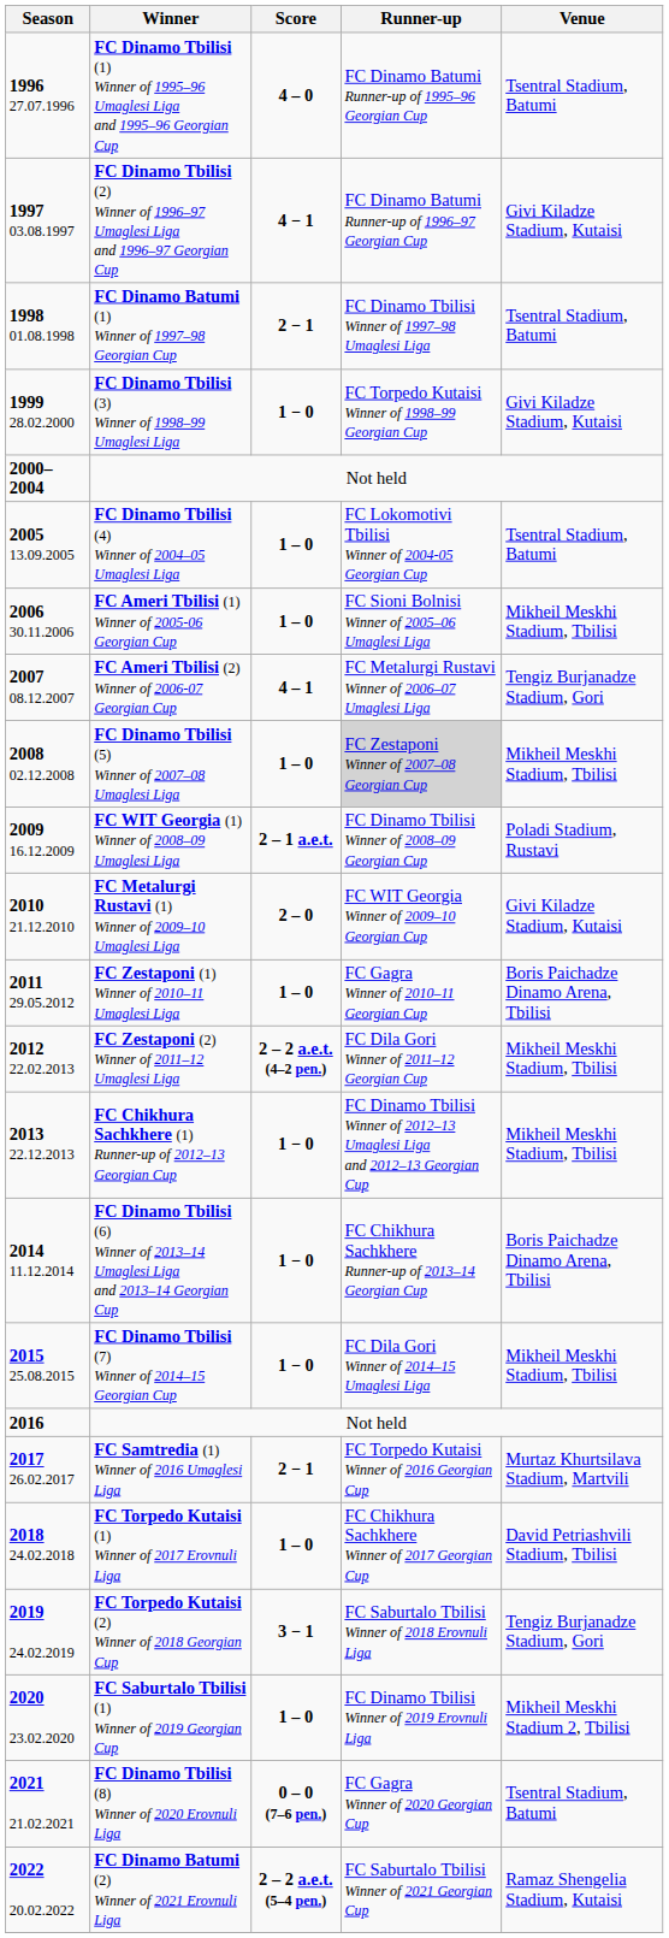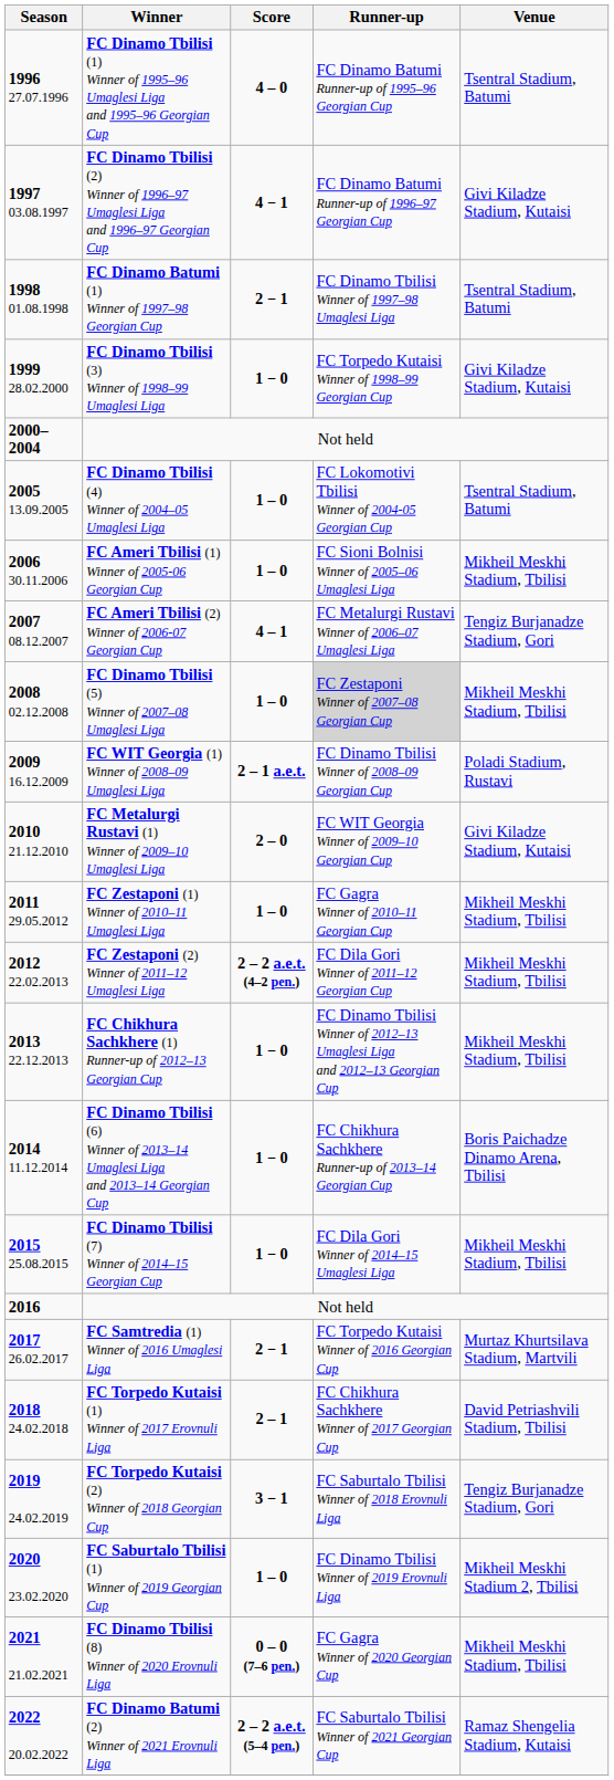FC Zestaponi (1) Winner of 2010–11 Umaglesi Liga | Venue: Boris Paichadze Dinamo Arena, Tbilisi -> Mikheil Meskhi Stadium, Tbilisi
FC Torpedo Kutaisi (1) Winner of 2017 Erovnuli Liga | Score: 1 – 0 -> 2 – 1
FC Dinamo Tbilisi (8) Winner of 2020 Erovnuli Liga | Venue: Tsentral Stadium, Batumi -> Mikheil Meskhi Stadium, Tbilisi
